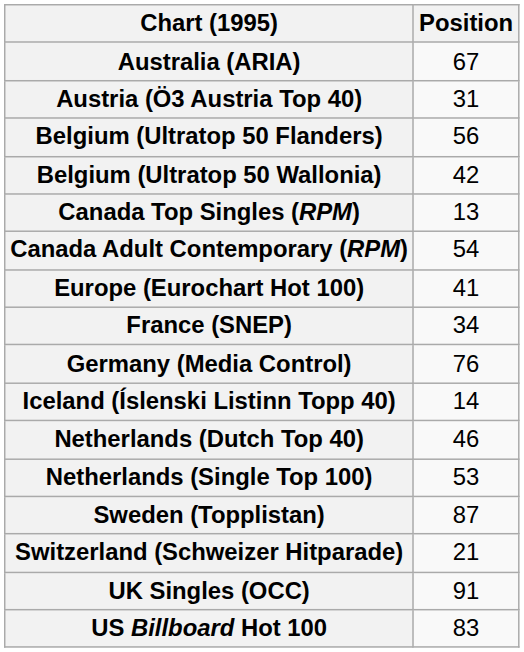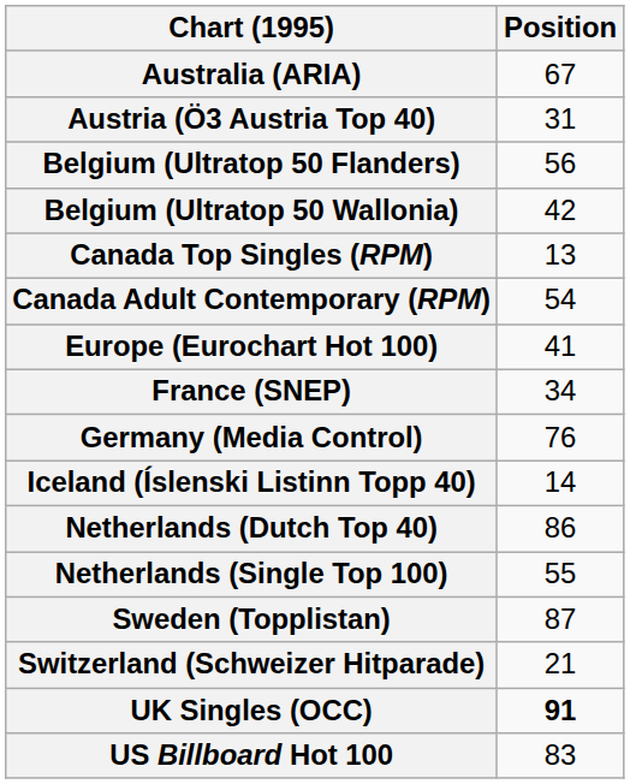Netherlands (Dutch Top 40) | Position: 46 -> 86
Netherlands (Single Top 100) | Position: 53 -> 55
UK Singles (OCC) | Position: normal -> bold
